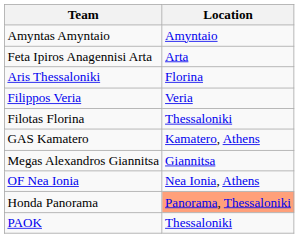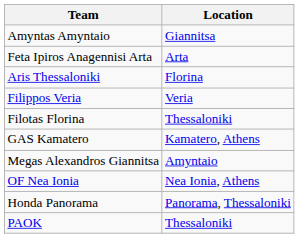Amyntas Amyntaio | Location: Amyntaio -> Giannitsa
Megas Alexandros Giannitsa | Location: Giannitsa -> Amyntaio
Honda Panorama | Location: lightsalmon background -> no background
